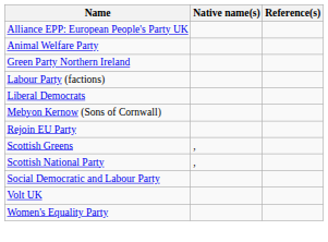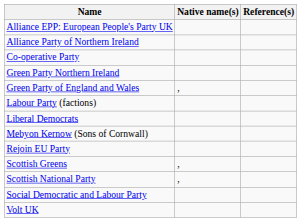+ row: Alliance Party of Northern Ireland
- row: Animal Welfare Party
+ row: Co-operative Party
+ row: Green Party of England and Wales | ,
- row: Women's Equality Party
